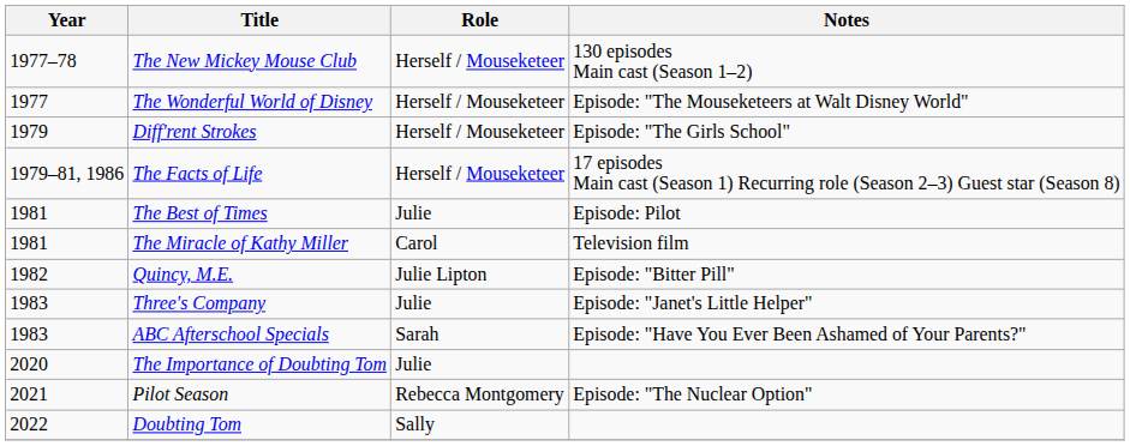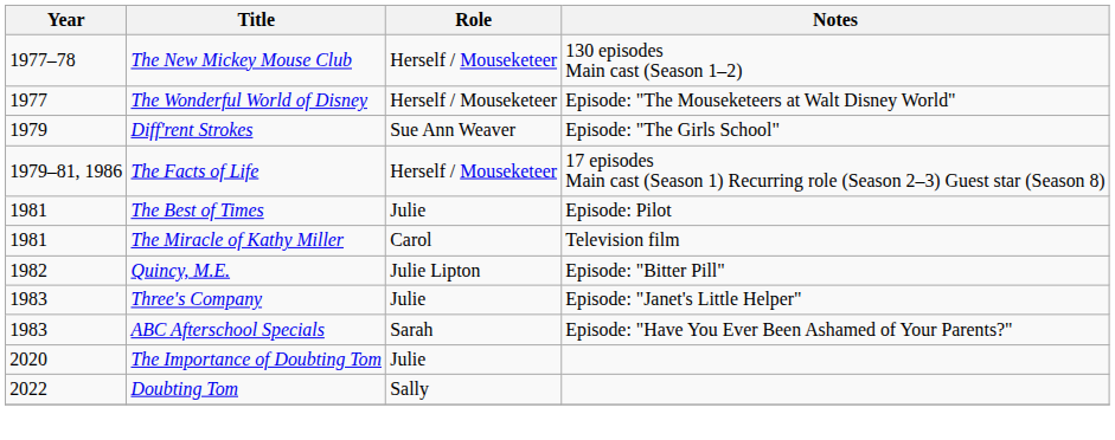Diff'rent Strokes | Role: Herself / Mouseketeer -> Sue Ann Weaver
- row: 2021 | Pilot Season | Rebecca Montgomery | Episode: "The Nuclear Option"
